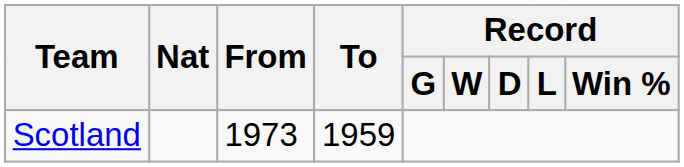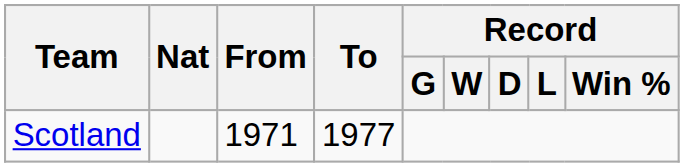Scotland | From: 1973 -> 1971
Scotland | To: 1959 -> 1977
